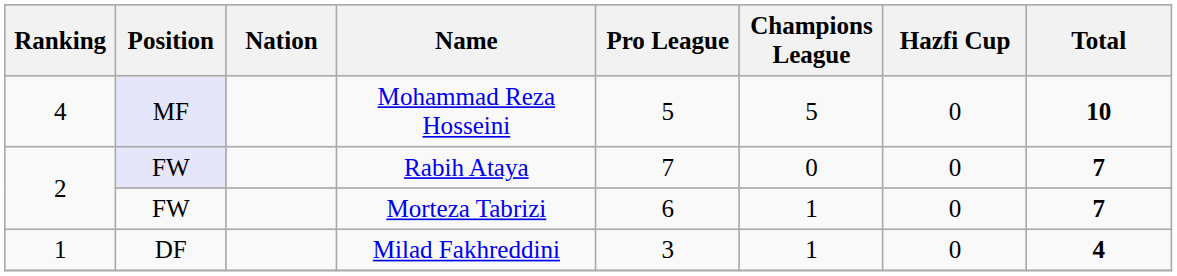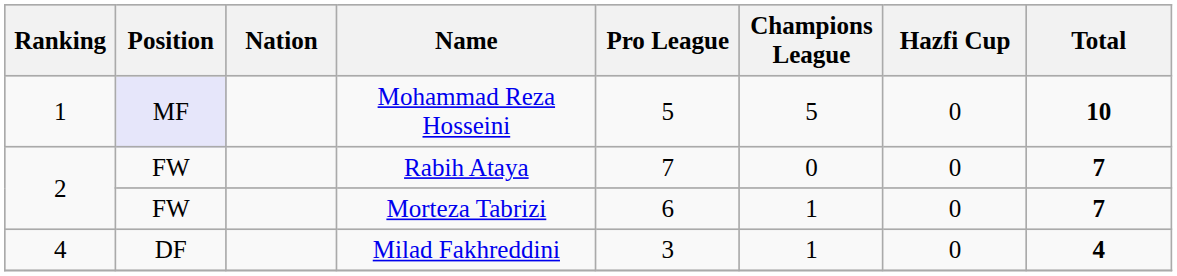Mohammad Reza Hosseini | Ranking: 4 -> 1
Rabih Ataya | Position: lavender background -> no background
Milad Fakhreddini | Ranking: 1 -> 4
